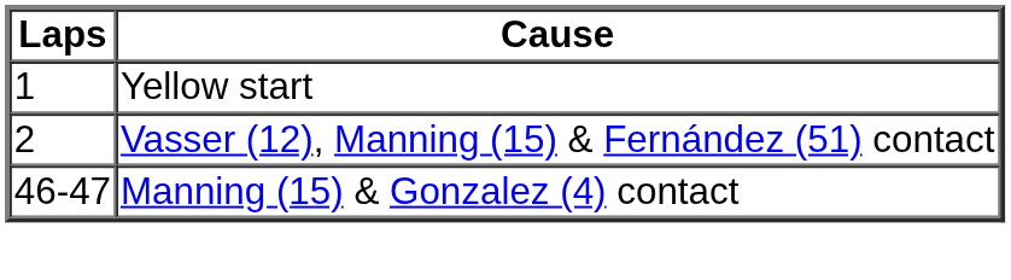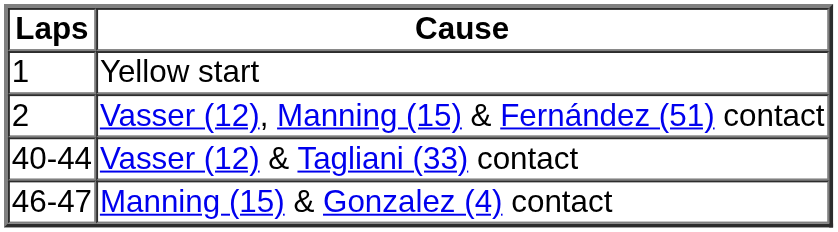+ row: 40-44 | Vasser (12) & Tagliani (33) contact
